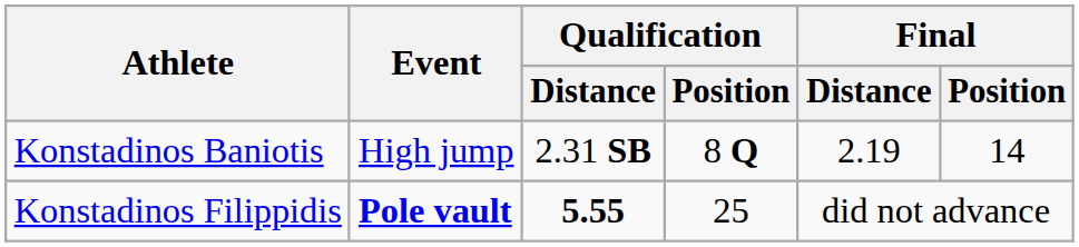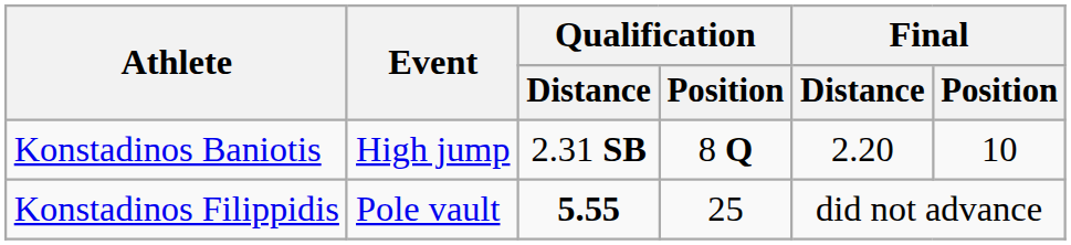Konstadinos Baniotis | Final / Distance: 2.19 -> 2.20
Konstadinos Baniotis | Final / Position: 14 -> 10
Konstadinos Filippidis | Event: bold -> normal
